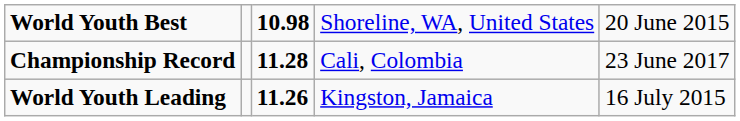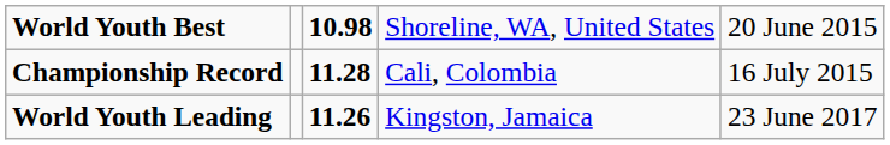Championship Record | column 5: 23 June 2017 -> 16 July 2015
World Youth Leading | column 5: 16 July 2015 -> 23 June 2017
